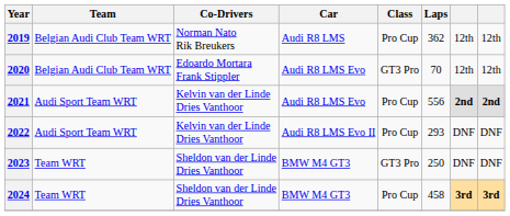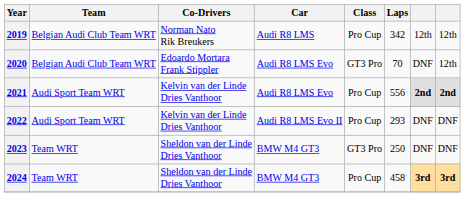2019 | Laps: 362 -> 342
2020 | column 7: 12th -> DNF
